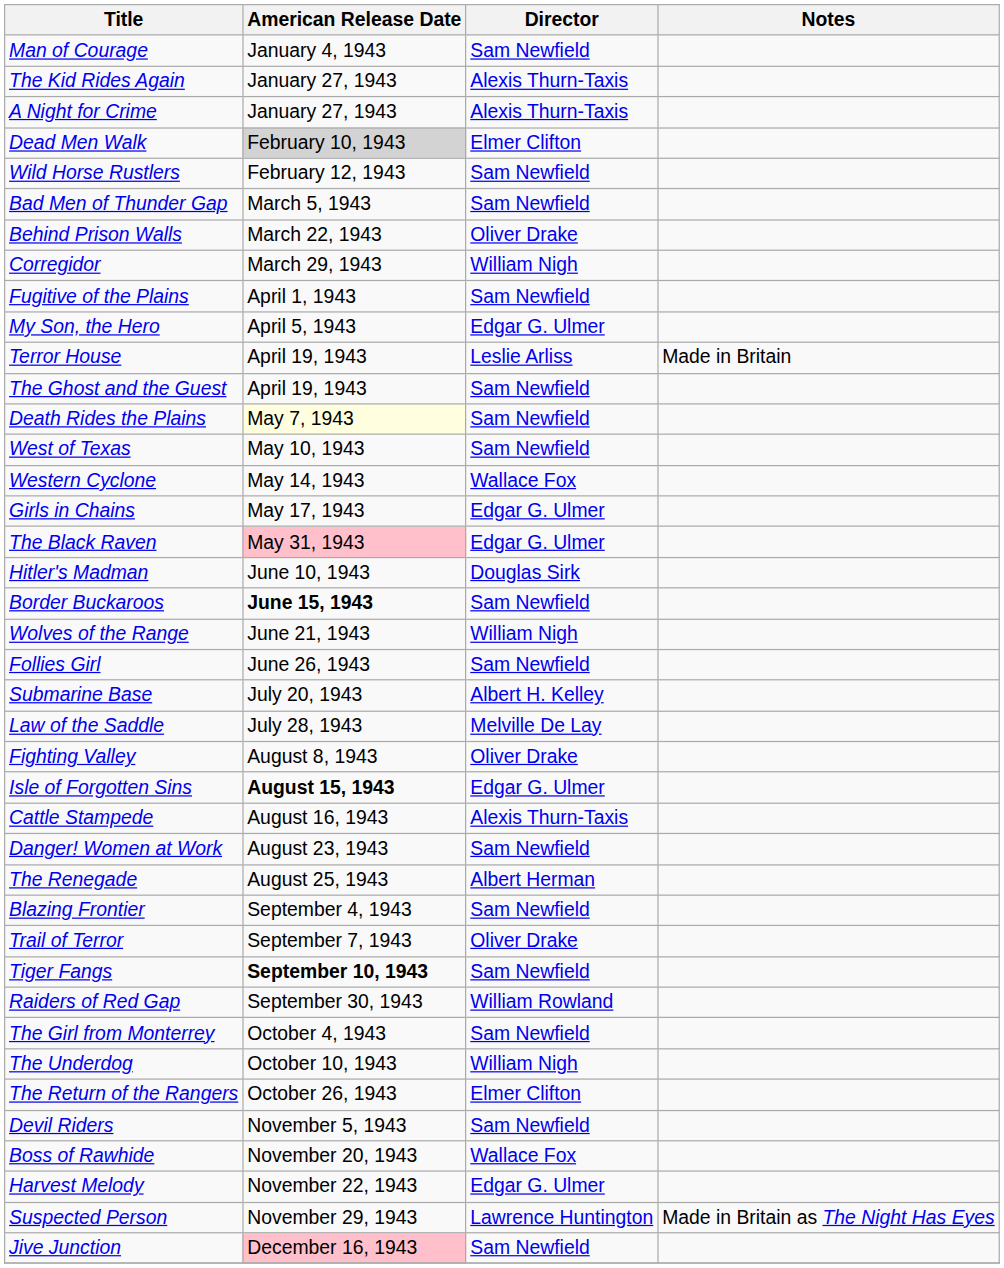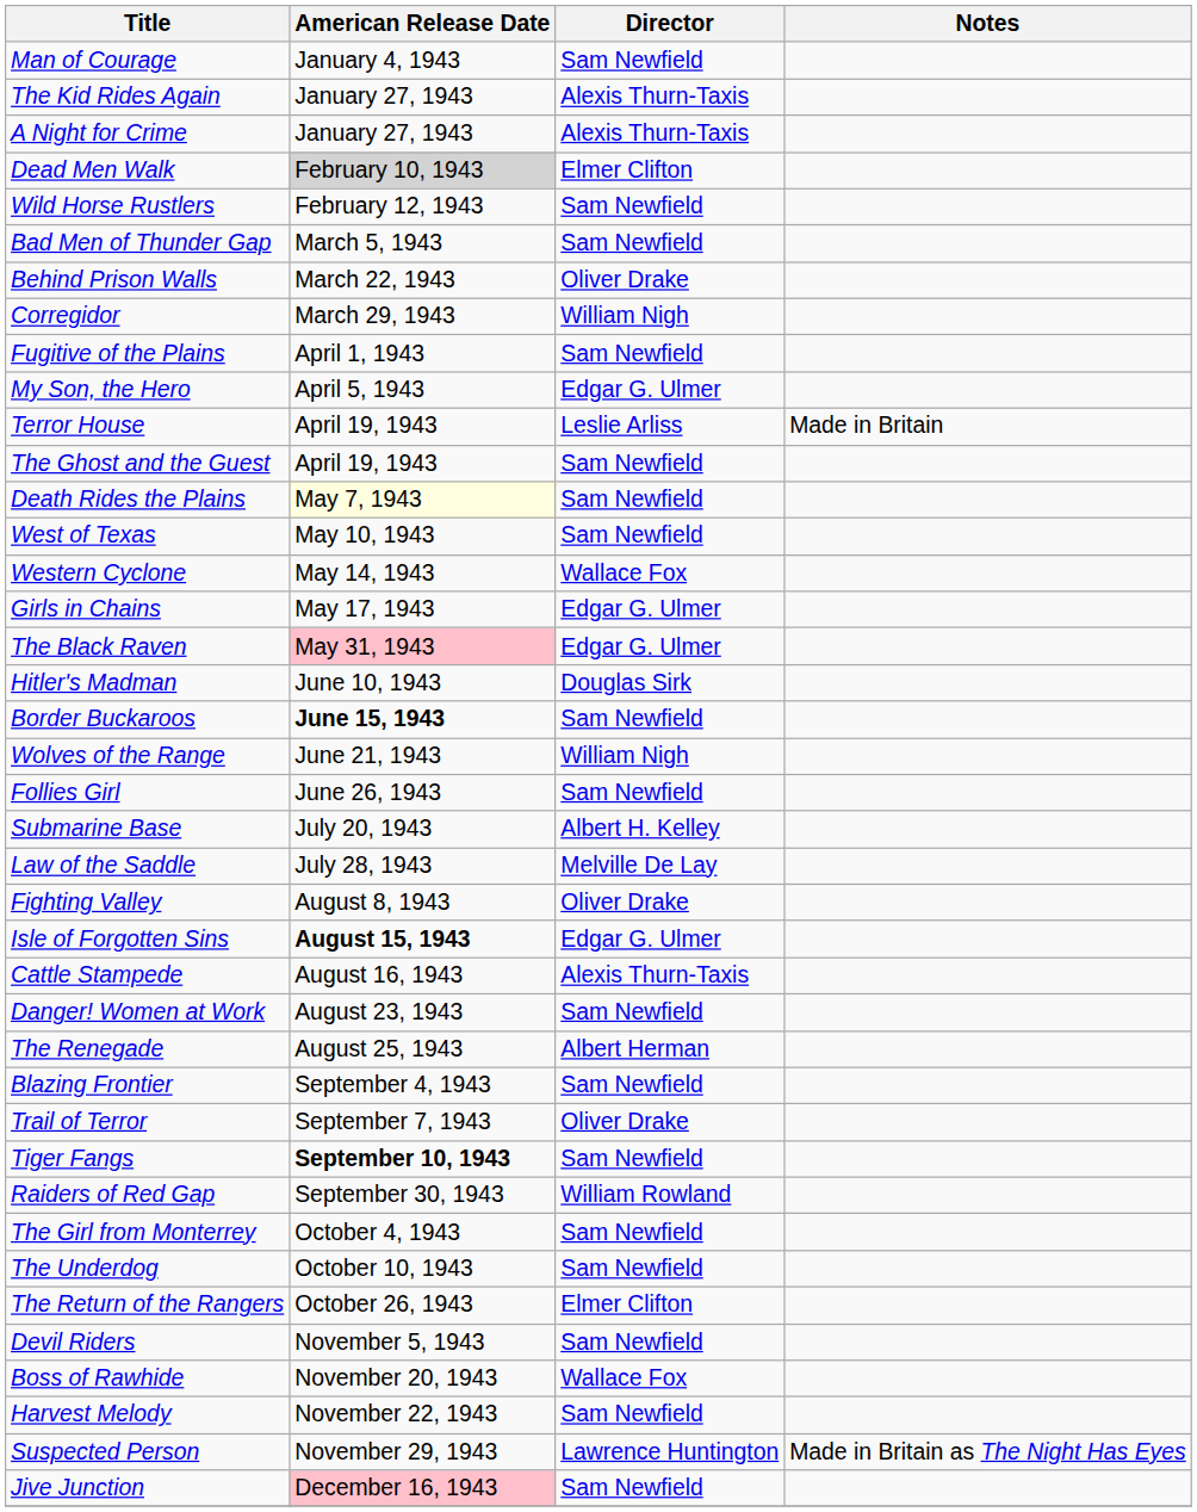The Underdog | Director: William Nigh -> Sam Newfield
Harvest Melody | Director: Edgar G. Ulmer -> Sam Newfield
